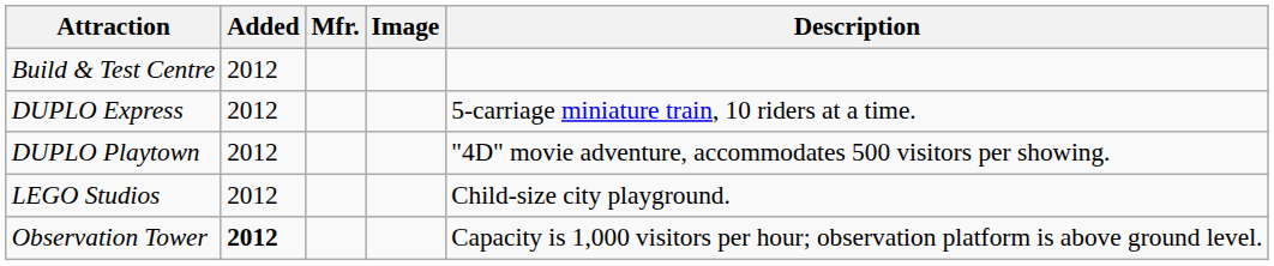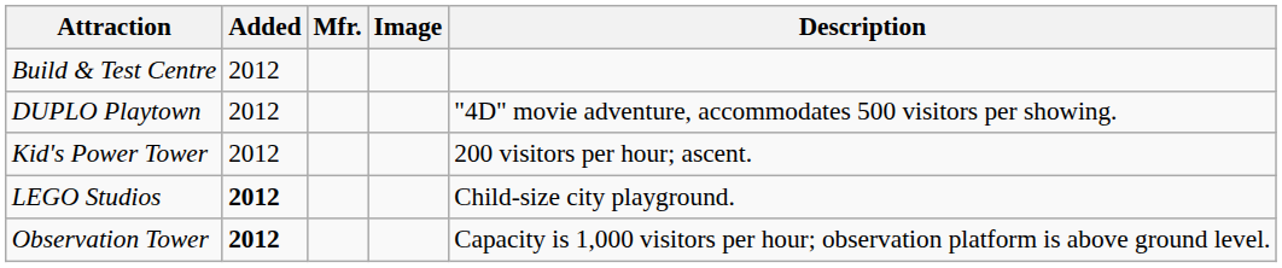- row: DUPLO Express | 2012 | 5-carriage miniature train, 10 riders at a time.
+ row: Kid's Power Tower | 2012 | 200 visitors per hour; ascent.
LEGO Studios | Added: normal -> bold
